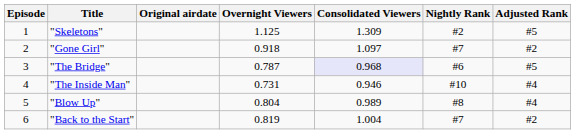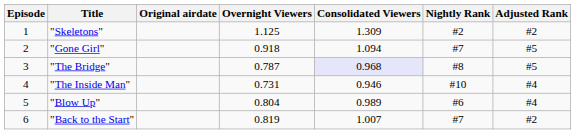"Skeletons" | Adjusted Rank: #5 -> #2
"Gone Girl" | Consolidated Viewers: 1.097 -> 1.094
"Gone Girl" | Adjusted Rank: #2 -> #5
"The Bridge" | Nightly Rank: #6 -> #8
"Blow Up" | Nightly Rank: #8 -> #6
"Back to the Start" | Consolidated Viewers: 1.004 -> 1.007
